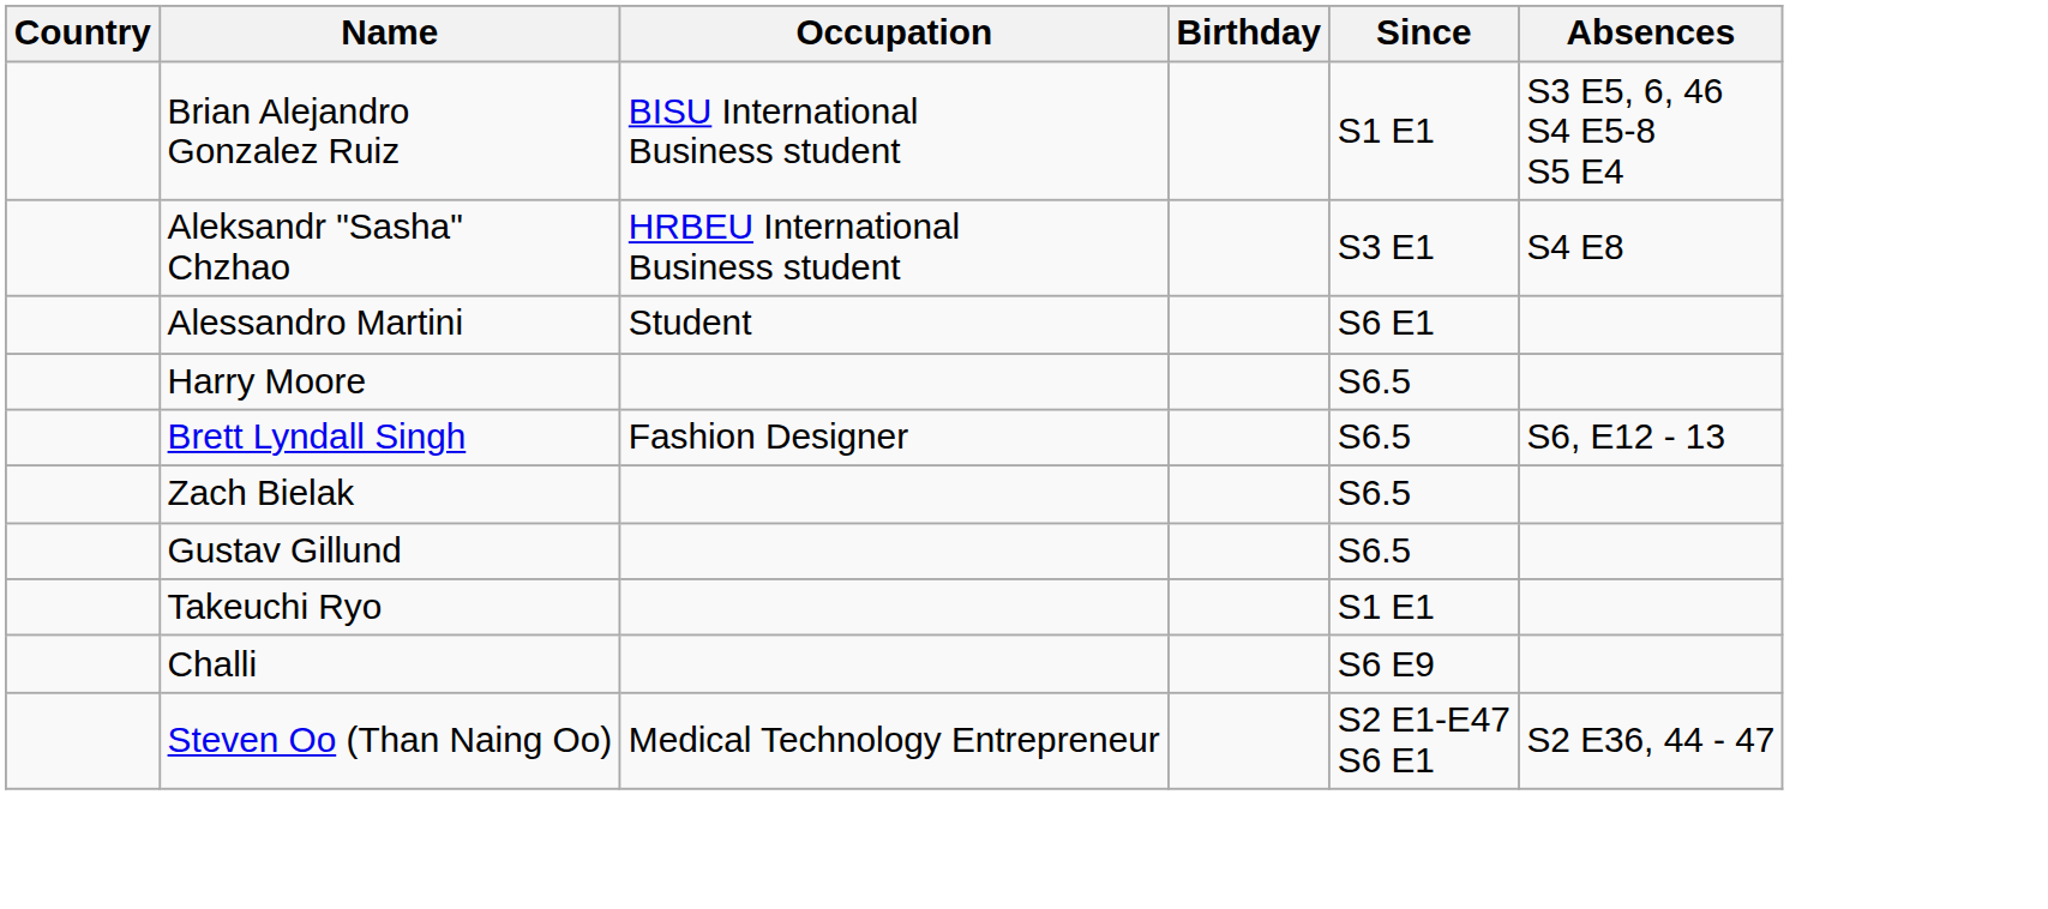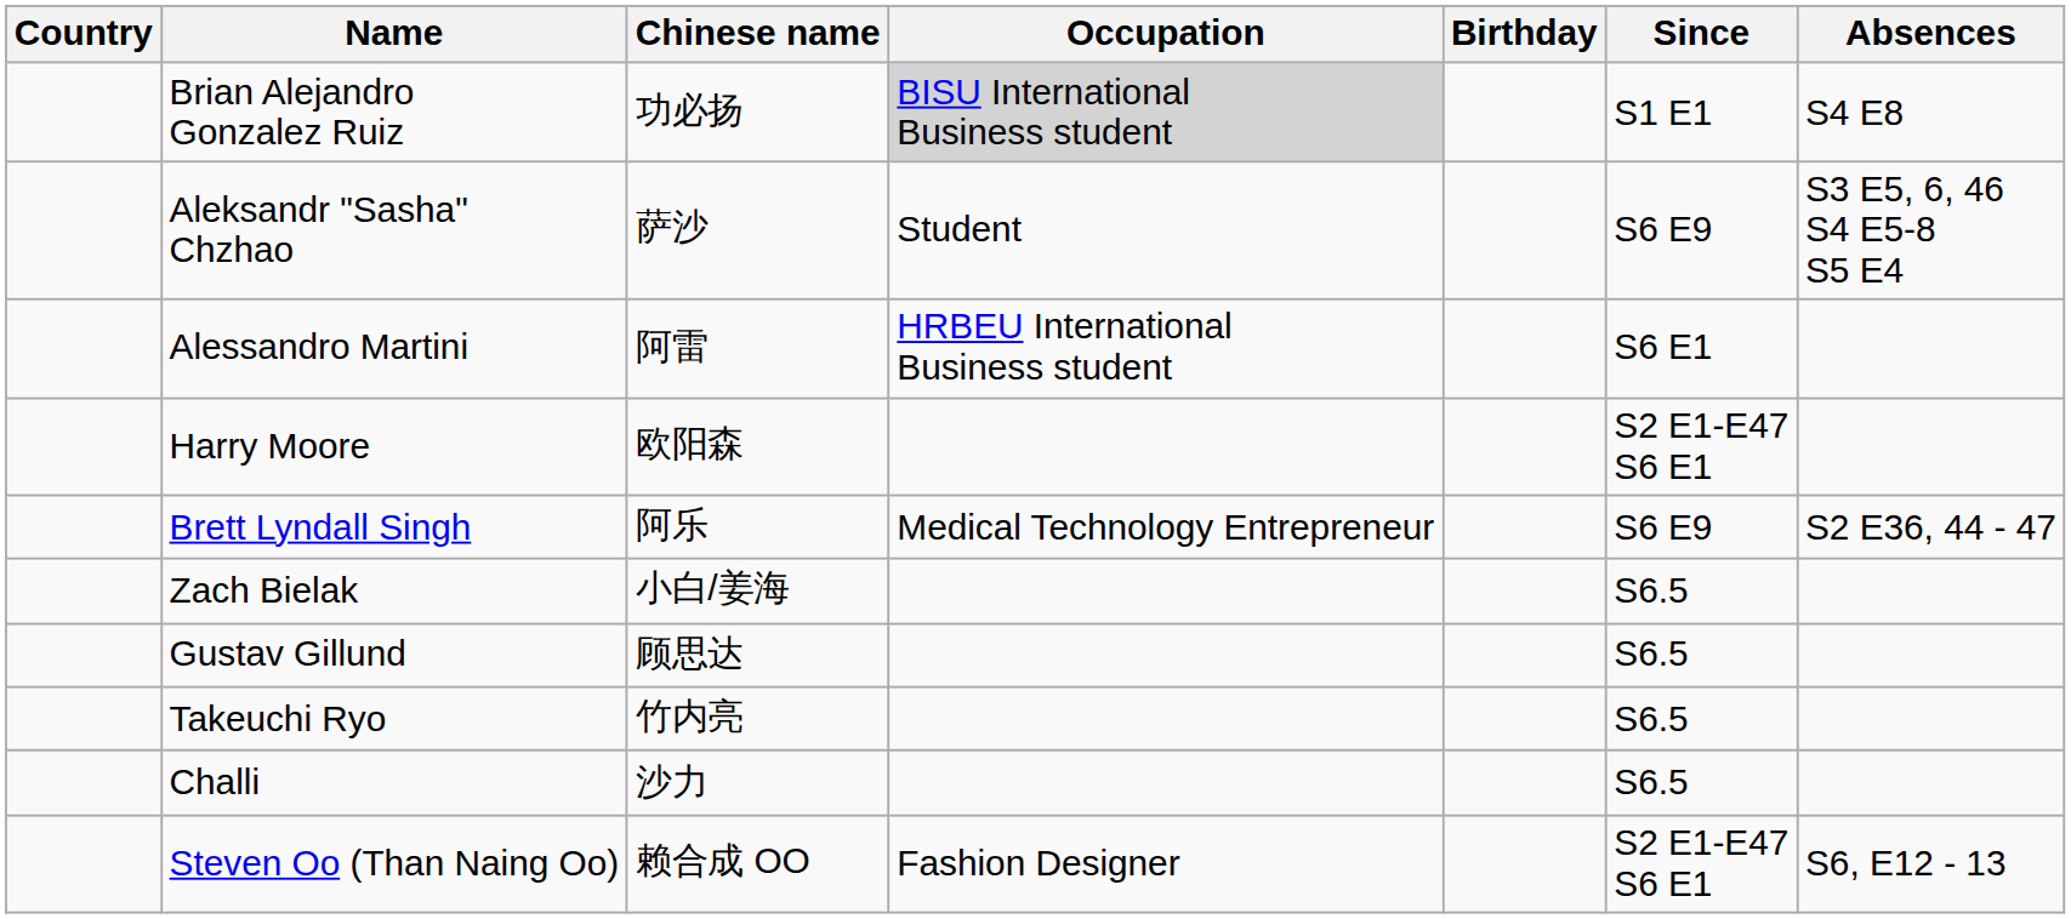+ column: Chinese name | 功必扬 | 萨沙 | 阿雷 | 欧阳森 | 阿乐 | 小白/姜海 | 顾思达 | 竹内亮 | 沙力 | 赖合成 OO
Brian Alejandro Gonzalez Ruiz | Occupation: no background -> lightgrey background
Brian Alejandro Gonzalez Ruiz | Absences: S3 E5, 6, 46 S4 E5-8 S5 E4 -> S4 E8
Aleksandr "Sasha" Chzhao | Occupation: HRBEU International Business student -> Student
Aleksandr "Sasha" Chzhao | Since: S3 E1 -> S6 E9
Aleksandr "Sasha" Chzhao | Absences: S4 E8 -> S3 E5, 6, 46 S4 E5-8 S5 E4
Alessandro Martini | Occupation: Student -> HRBEU International Business student
Harry Moore | Since: S6.5 -> S2 E1-E47 S6 E1
Brett Lyndall Singh | Occupation: Fashion Designer -> Medical Technology Entrepreneur
Brett Lyndall Singh | Since: S6.5 -> S6 E9
Brett Lyndall Singh | Absences: S6, E12 - 13 -> S2 E36, 44 - 47
Takeuchi Ryo | Since: S1 E1 -> S6.5
Challi | Since: S6 E9 -> S6.5
Steven Oo (Than Naing Oo) | Occupation: Medical Technology Entrepreneur -> Fashion Designer
Steven Oo (Than Naing Oo) | Absences: S2 E36, 44 - 47 -> S6, E12 - 13
